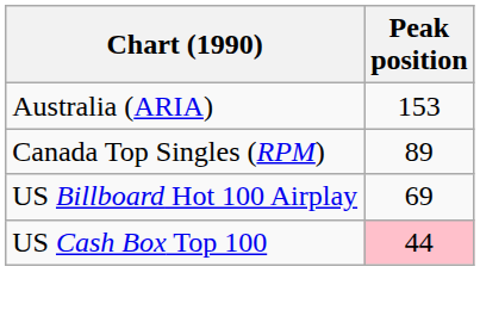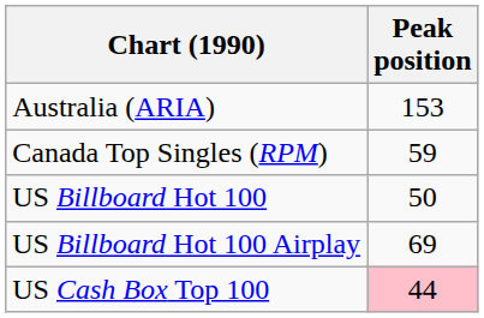Canada Top Singles (RPM) | Peak position: 89 -> 59
+ row: US Billboard Hot 100 | 50
